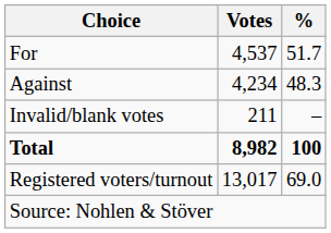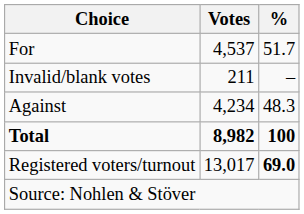rows swapped: Against <-> Invalid/blank votes
Registered voters/turnout | %: normal -> bold
